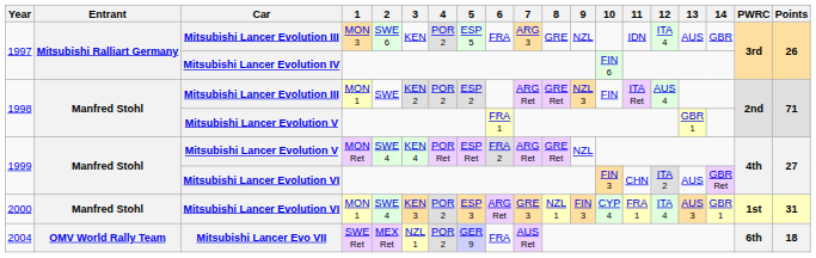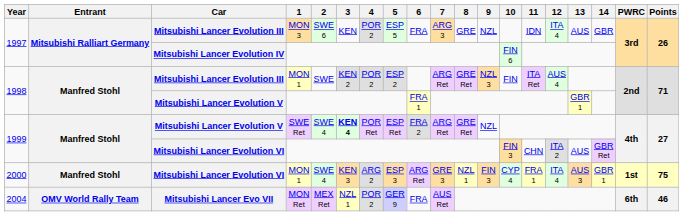1999 / Mitsubishi Lancer Evolution V | 1: MON Ret -> SWE Ret
1999 / Mitsubishi Lancer Evolution V | 3: normal -> bold
2000 | 4: POR 2 -> ARG 2
2000 | Points: 31 -> 75
2004 | 1: SWE Ret -> MON Ret
2004 | Points: 18 -> 46
